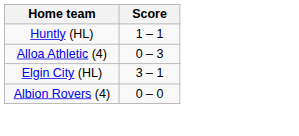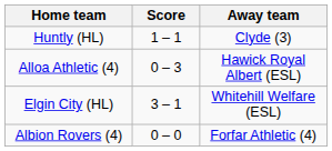+ column: Away team | Clyde (3) | Hawick Royal Albert (ESL) | Whitehill Welfare (ESL) | Forfar Athletic (4)
